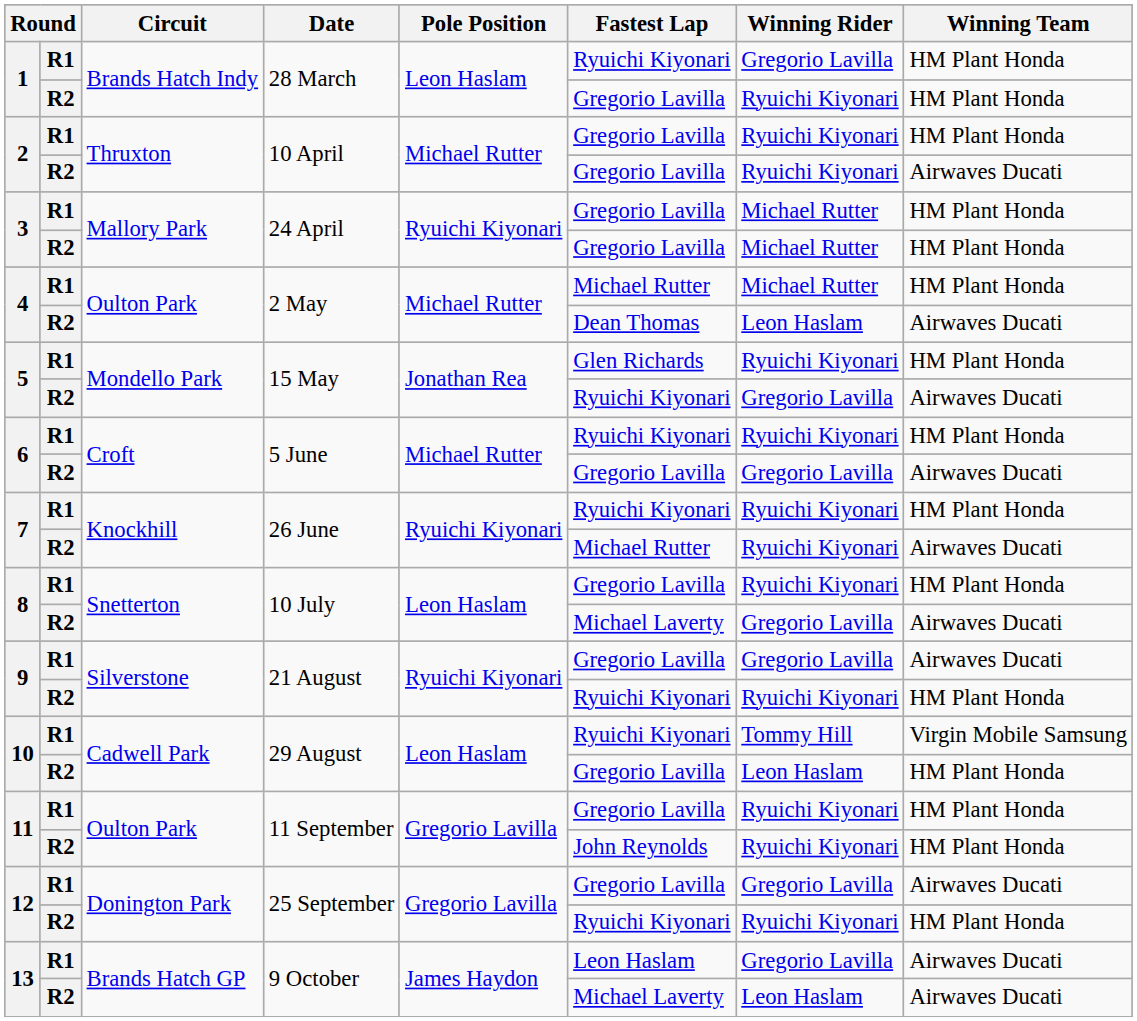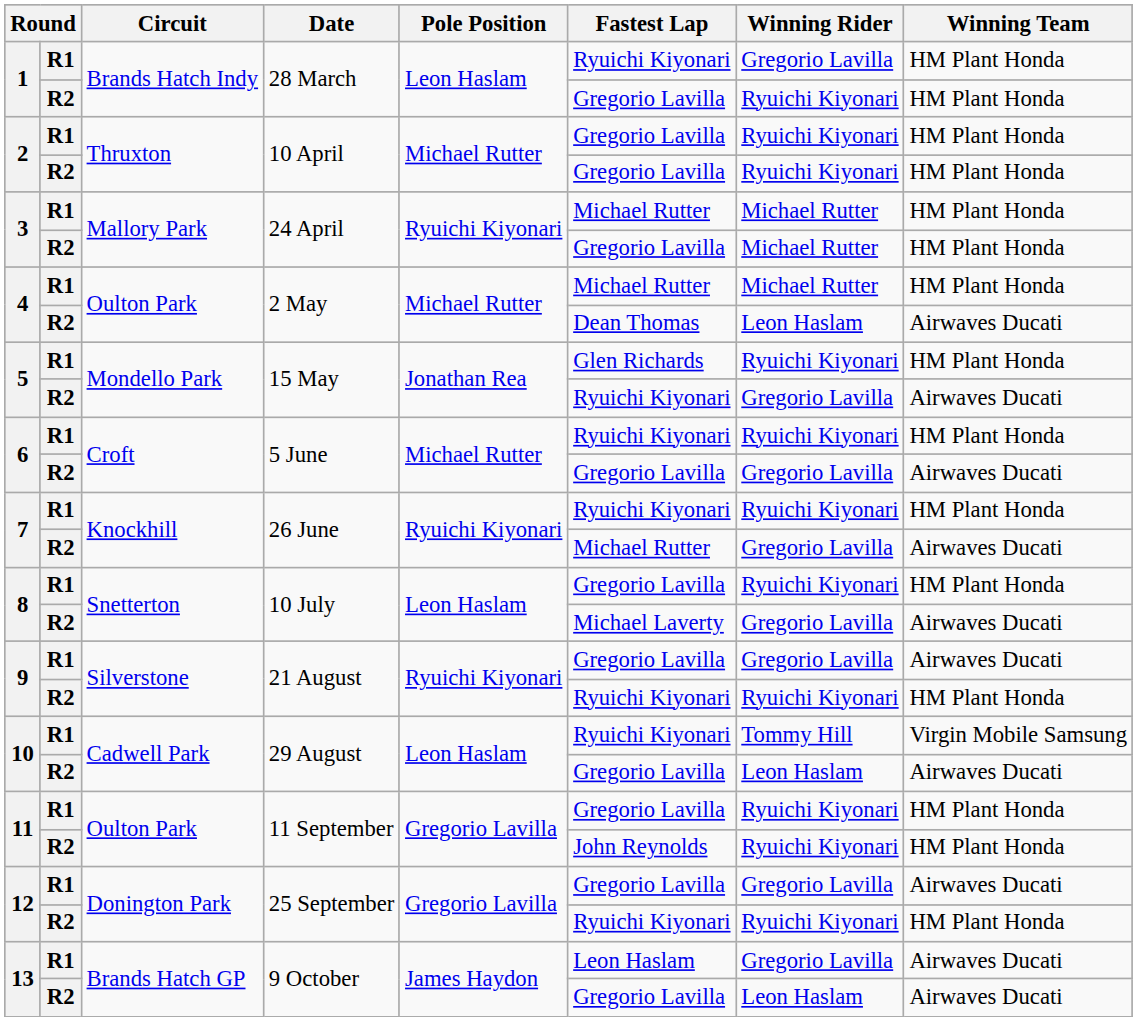2 / R2 | Winning Team: Airwaves Ducati -> HM Plant Honda
3 / R1 | Fastest Lap: Gregorio Lavilla -> Michael Rutter
7 / R2 | Winning Rider: Ryuichi Kiyonari -> Gregorio Lavilla
10 / R2 | Winning Team: HM Plant Honda -> Airwaves Ducati
13 / R2 | Fastest Lap: Michael Laverty -> Gregorio Lavilla
